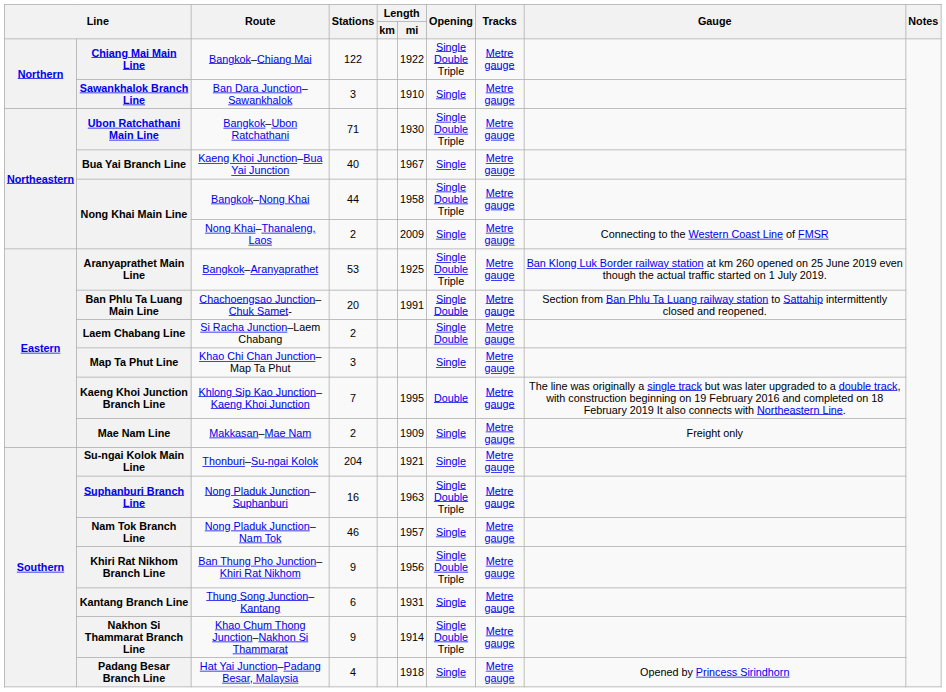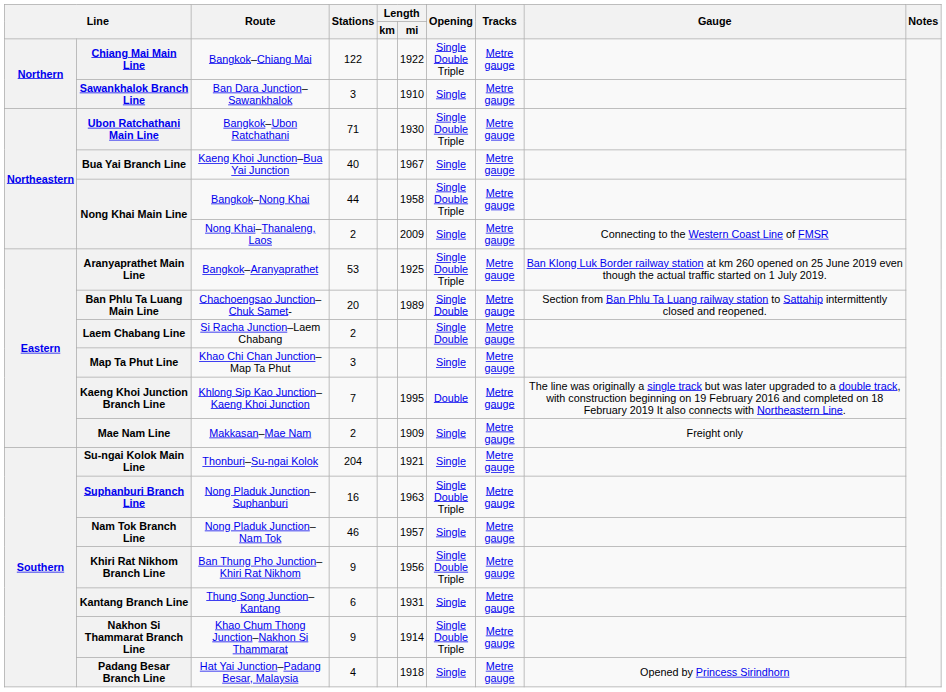Ban Phlu Ta Luang Main Line | Length / mi: 1991 -> 1989
